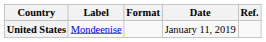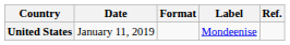columns swapped: Date <-> Label
